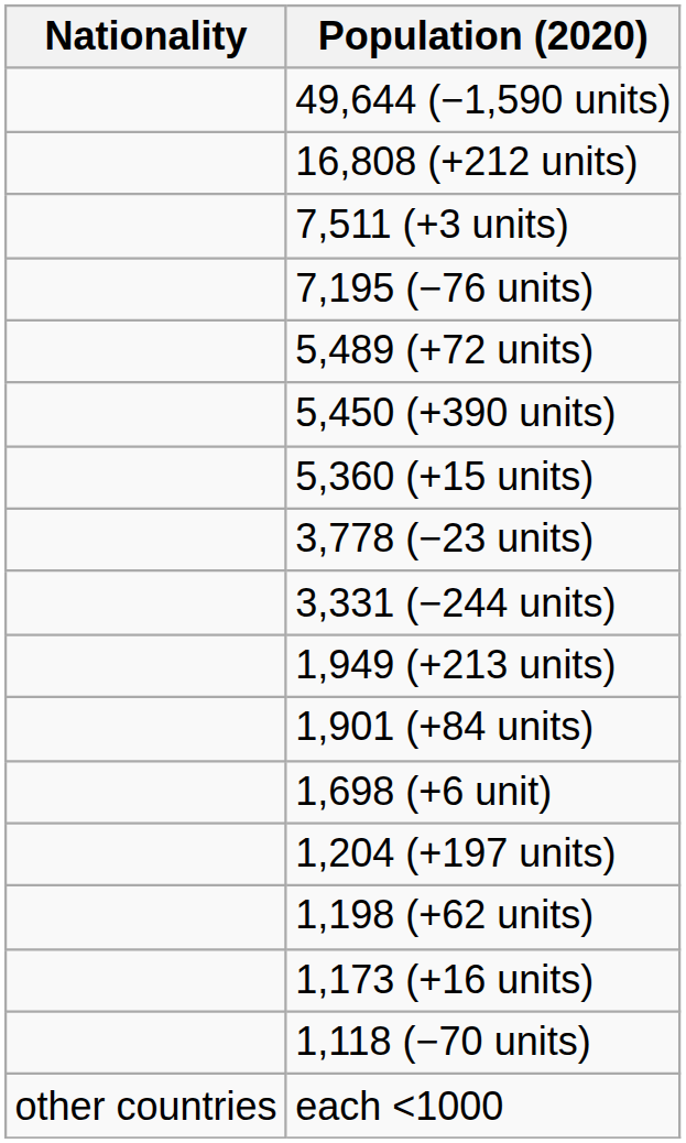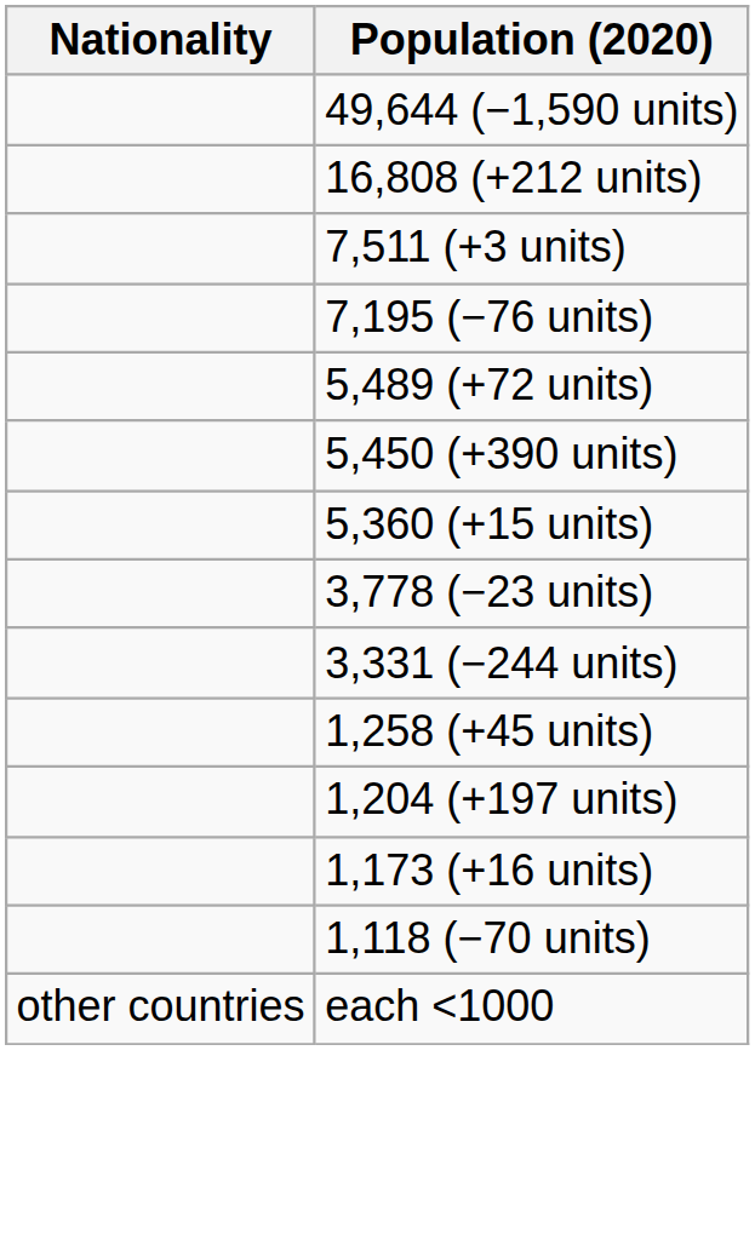- row: 1,949 (+213 units)
- row: 1,901 (+84 units)
- row: 1,698 (+6 unit)
+ row: 1,258 (+45 units)
- row: 1,198 (+62 units)
